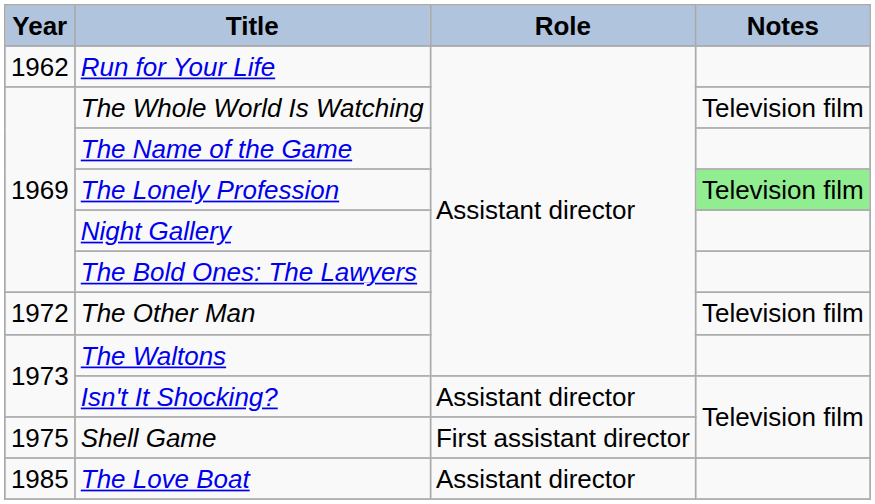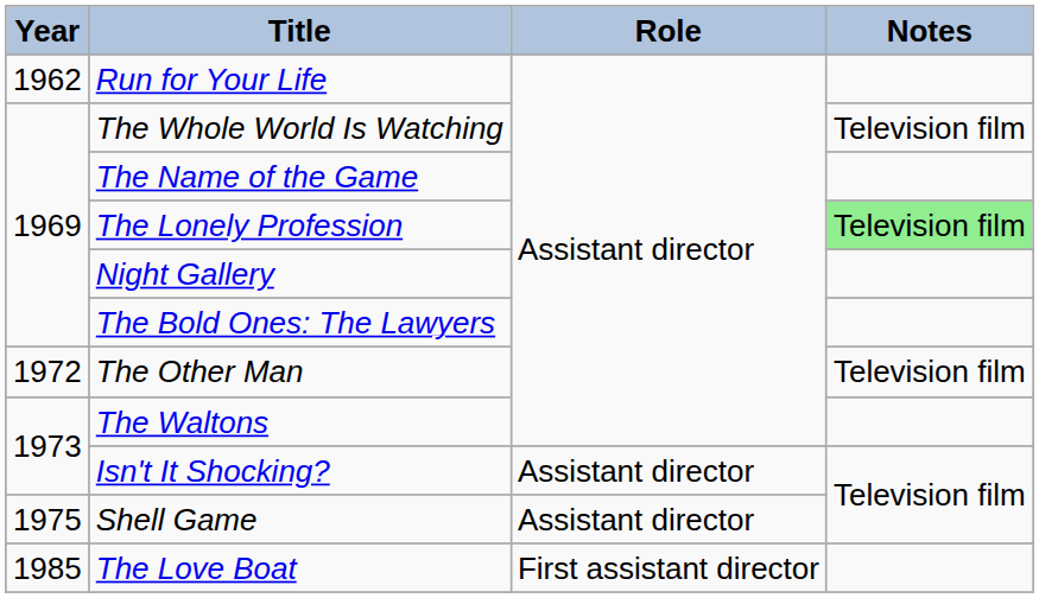Shell Game | Role: First assistant director -> Assistant director
The Love Boat | Role: Assistant director -> First assistant director
